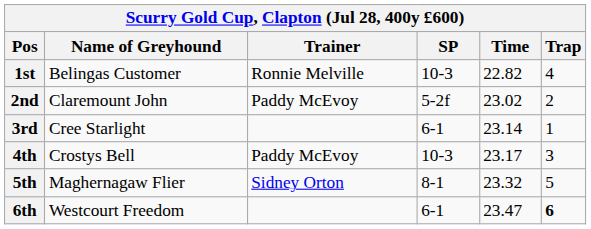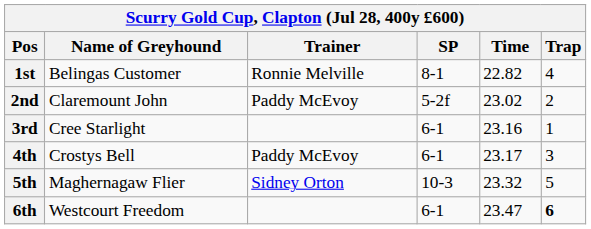1st | SP: 10-3 -> 8-1
3rd | Time: 23.14 -> 23.16
4th | SP: 10-3 -> 6-1
5th | SP: 8-1 -> 10-3
